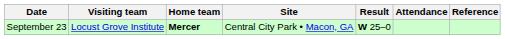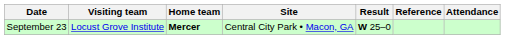columns swapped: Attendance <-> Reference
